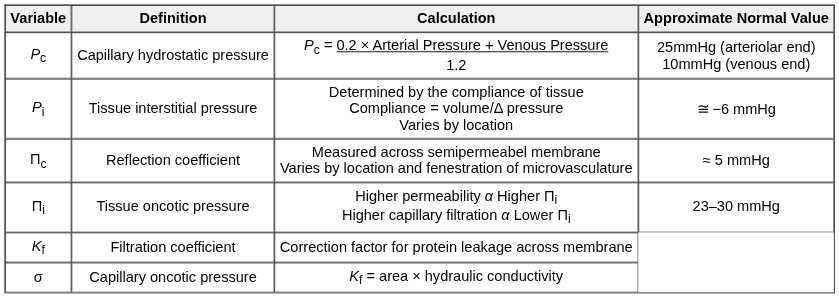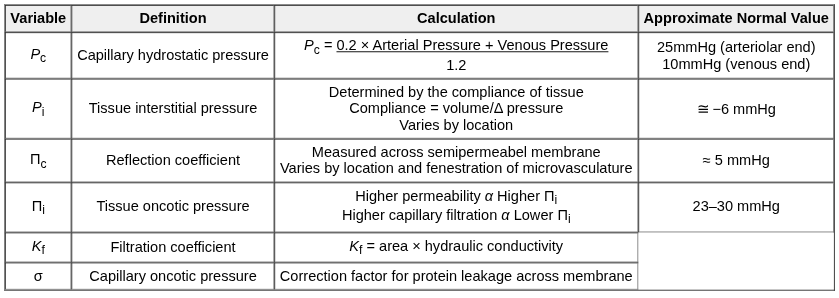Kf | Calculation: Correction factor for protein leakage across membrane -> Kf = area × hydraulic conductivity
σ | Calculation: Kf = area × hydraulic conductivity -> Correction factor for protein leakage across membrane
